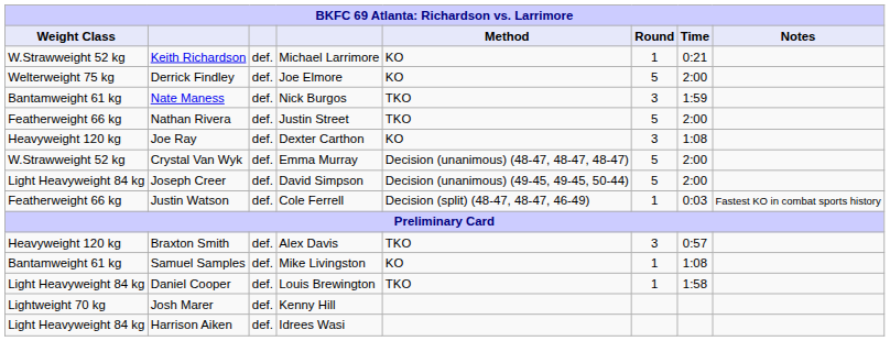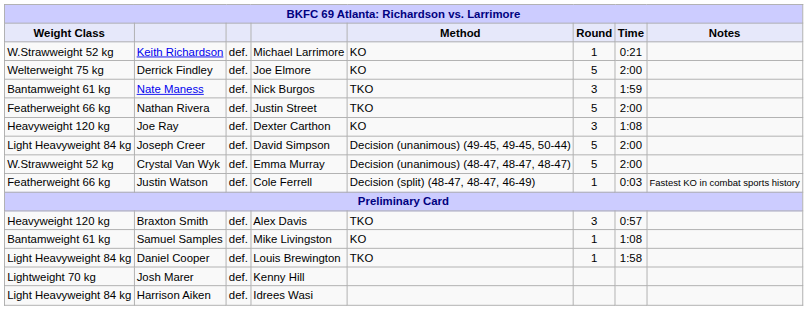rows swapped: Joseph Creer <-> Crystal Van Wyk
